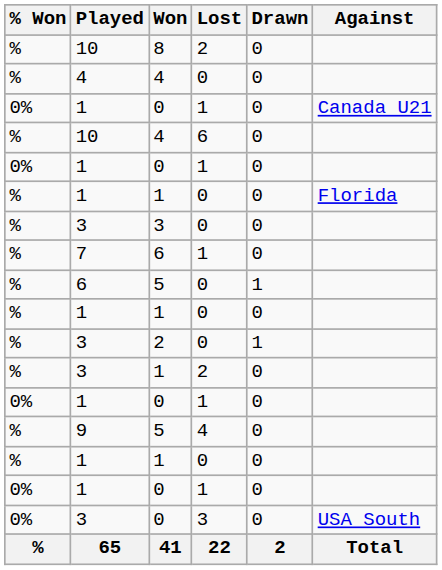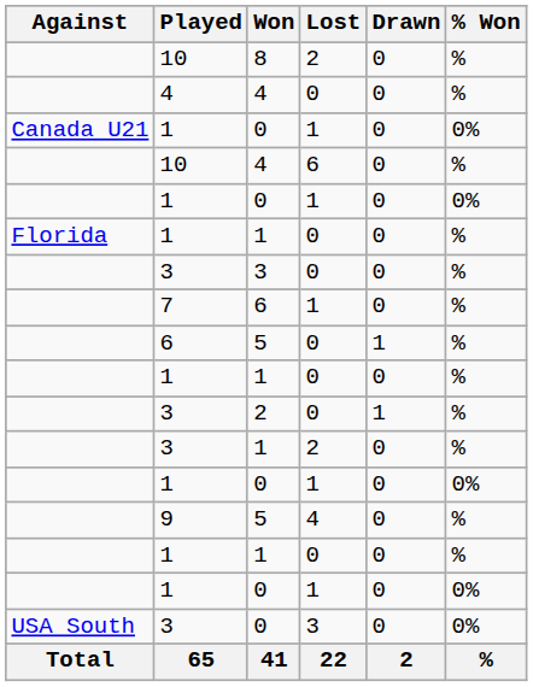columns swapped: Against <-> % Won
